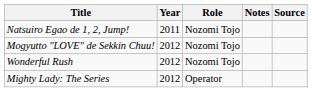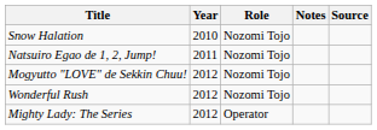+ row: Snow Halation | 2010 | Nozomi Tojo
